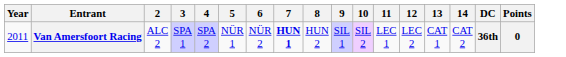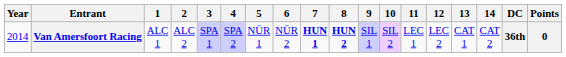+ column: 1 | ALC 1
Van Amersfoort Racing | Year: 2011 -> 2014
Van Amersfoort Racing | 8: normal -> bold
